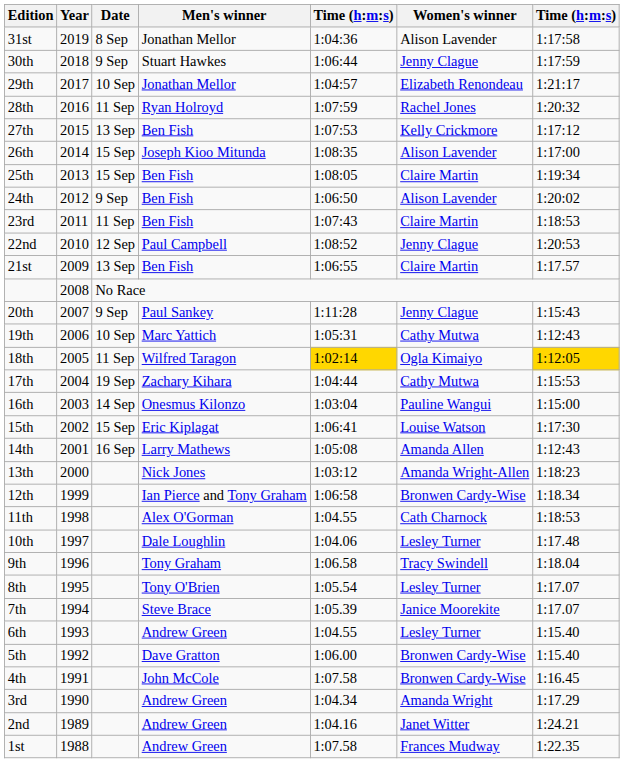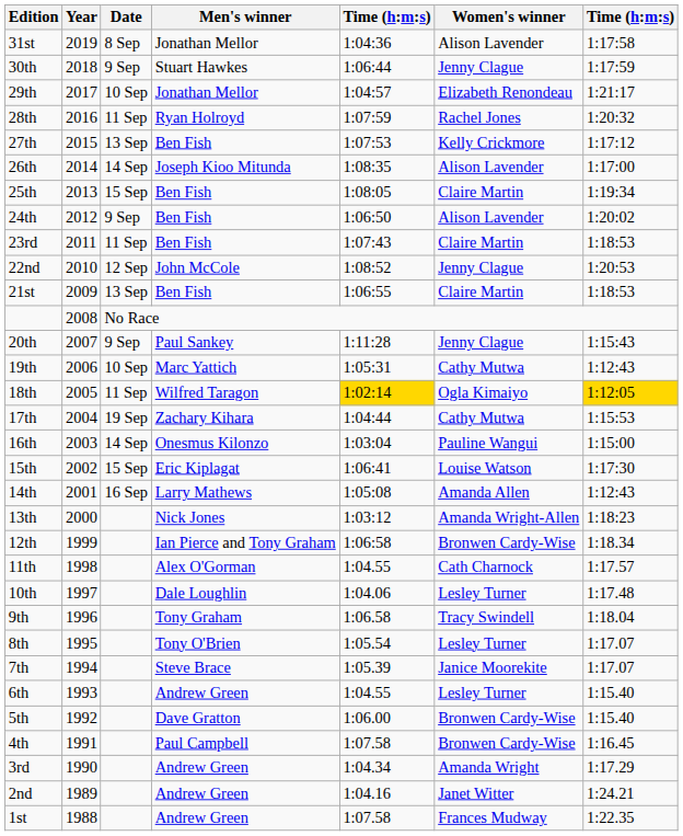26th | Date: 15 Sep -> 14 Sep
22nd | Men's winner: Paul Campbell -> John McCole
21st | column 7: 1:17.57 -> 1:18:53
11th | column 7: 1:18:53 -> 1:17.57
4th | Men's winner: John McCole -> Paul Campbell
